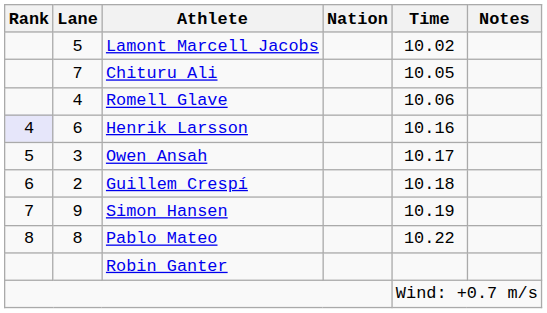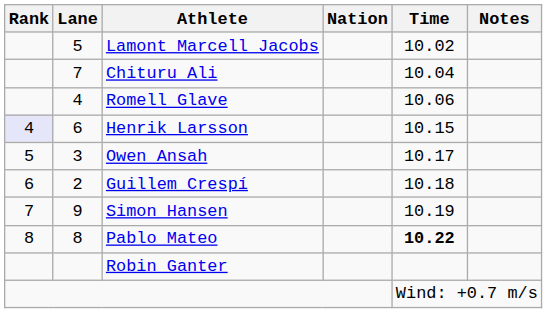Chituru Ali | Time: 10.05 -> 10.04
Henrik Larsson | Time: 10.16 -> 10.15
Pablo Mateo | Time: normal -> bold
